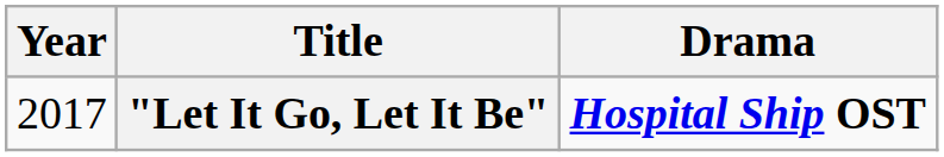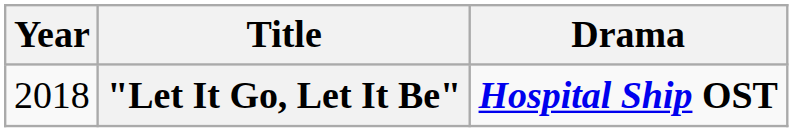"Let It Go, Let It Be" | Year: 2017 -> 2018
